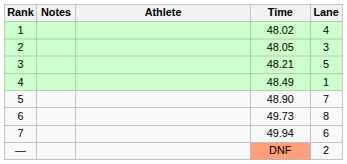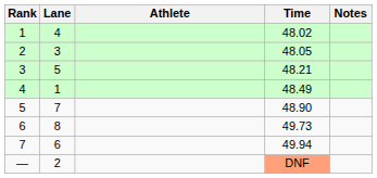columns swapped: Lane <-> Notes
